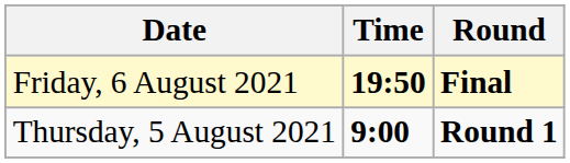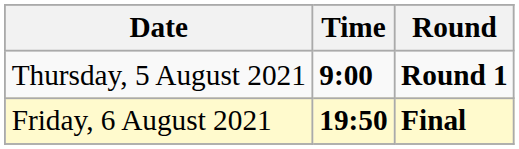rows swapped: Thursday, 5 August 2021 <-> Friday, 6 August 2021
